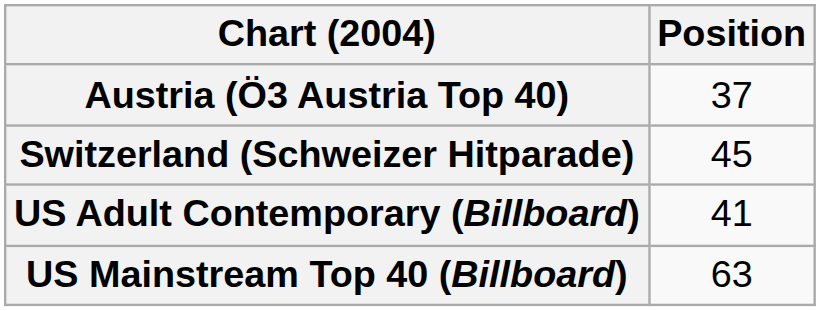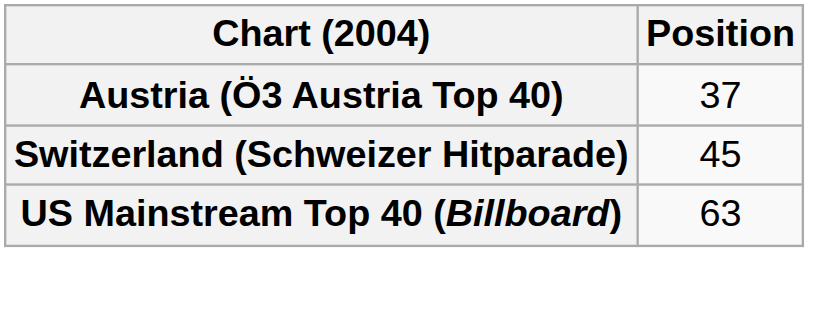- row: US Adult Contemporary (Billboard) | 41
